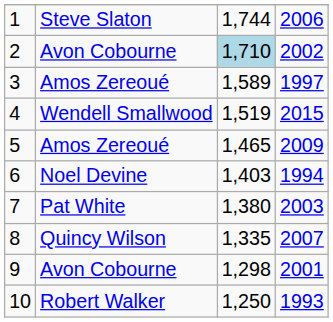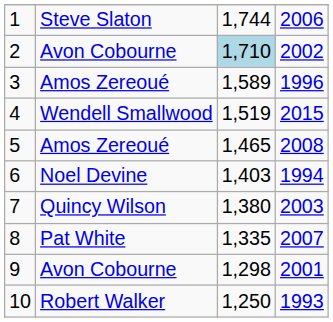3 | column 4: 1997 -> 1996
5 | column 4: 2009 -> 2008
7 | column 2: Pat White -> Quincy Wilson
8 | column 2: Quincy Wilson -> Pat White
